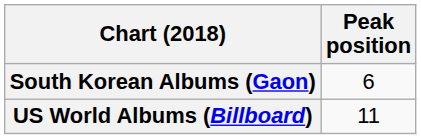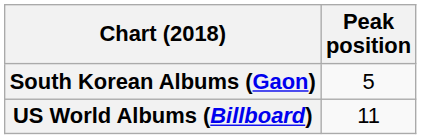South Korean Albums (Gaon) | Peak position: 6 -> 5
